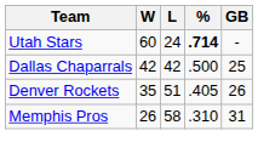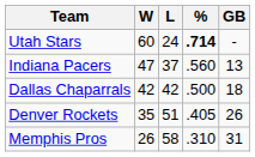+ row: Indiana Pacers | 47 | 37 | .560 | 13
Dallas Chaparrals | GB: 25 -> 18
